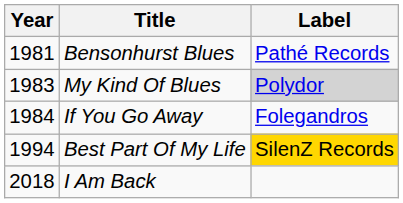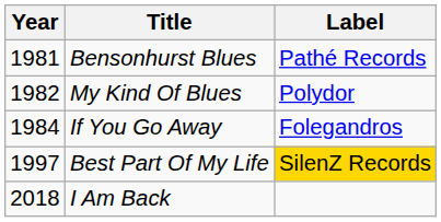My Kind Of Blues | Year: 1983 -> 1982
My Kind Of Blues | Label: lightgrey background -> no background
Best Part Of My Life | Year: 1994 -> 1997
